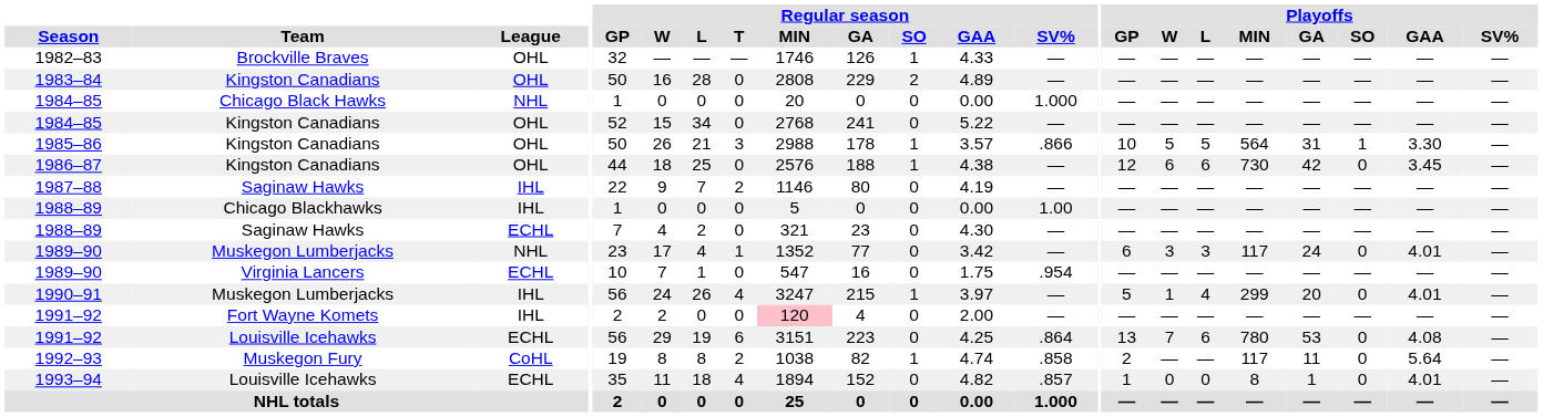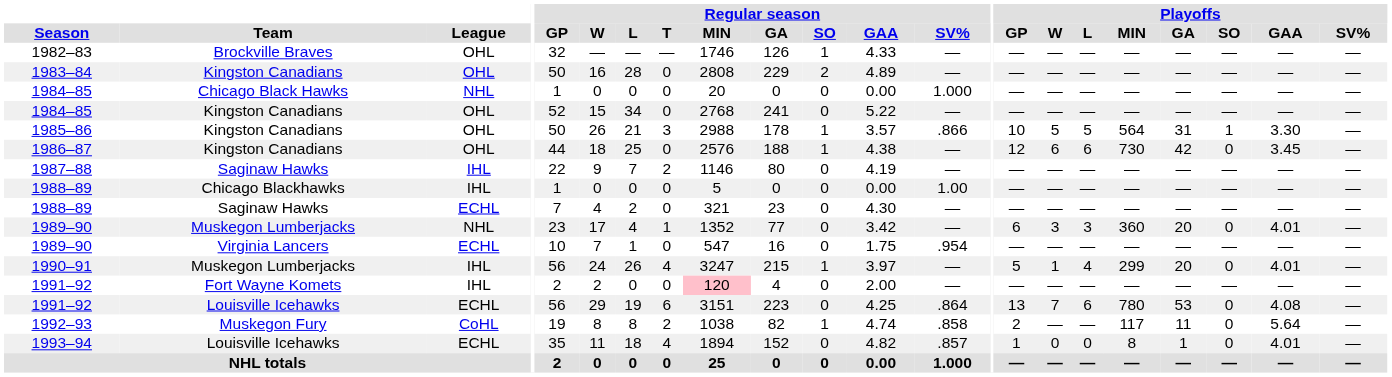1989–90 / Muskegon Lumberjacks | Playoffs / MIN: 117 -> 360
1989–90 / Muskegon Lumberjacks | Playoffs / GA: 24 -> 20
